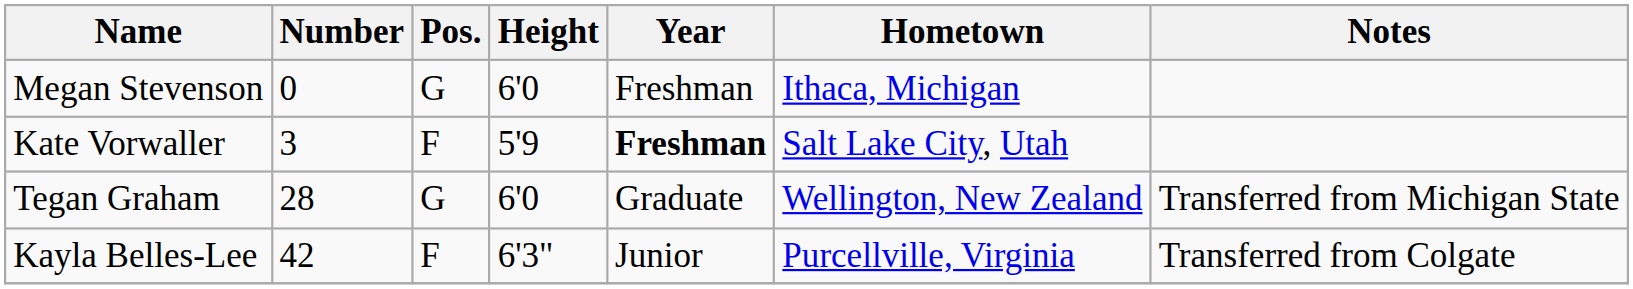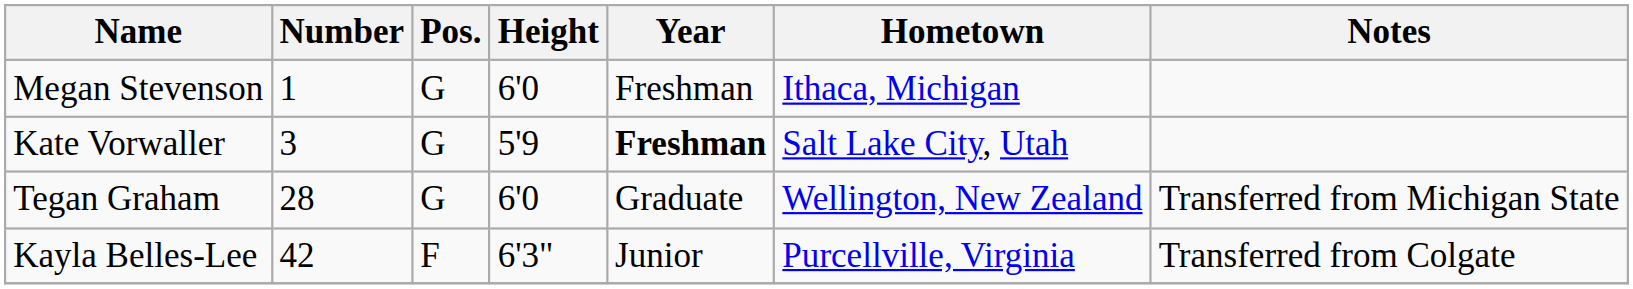Megan Stevenson | Number: 0 -> 1
Kate Vorwaller | Pos.: F -> G
